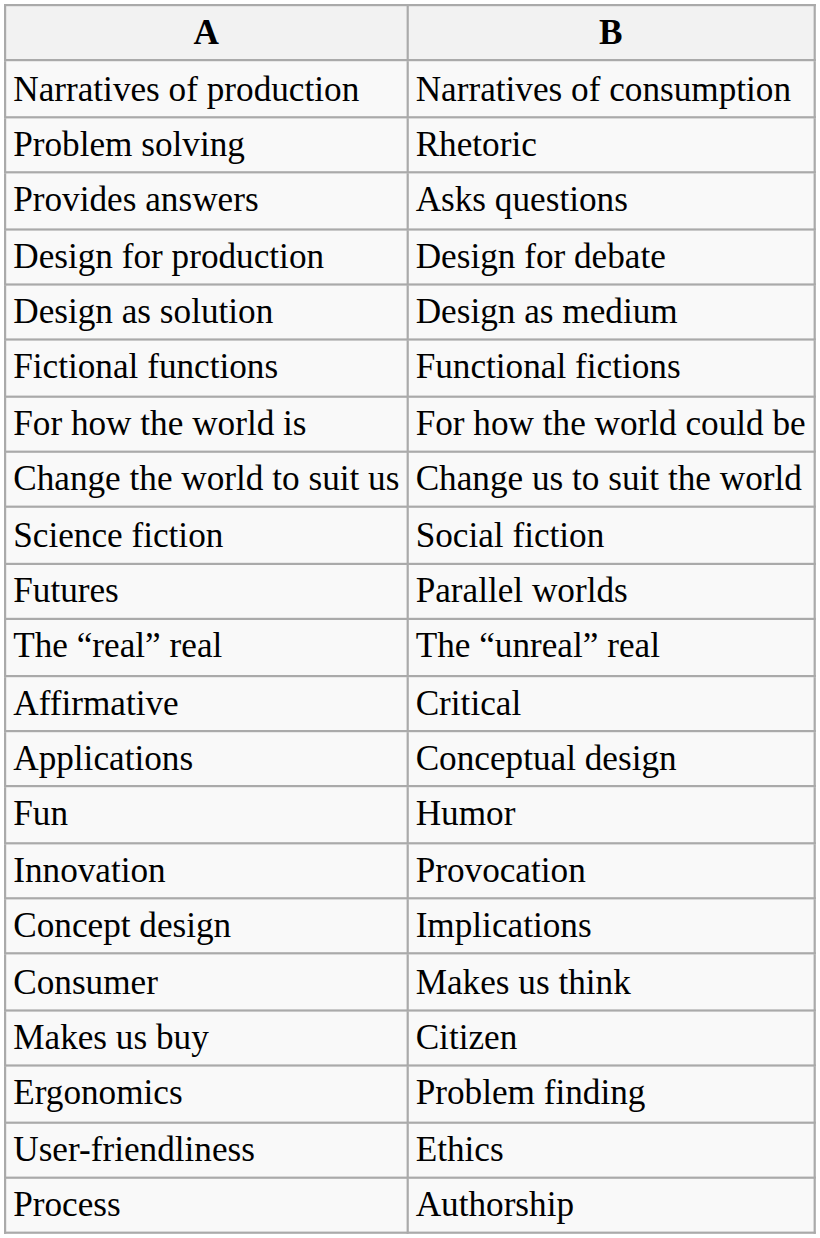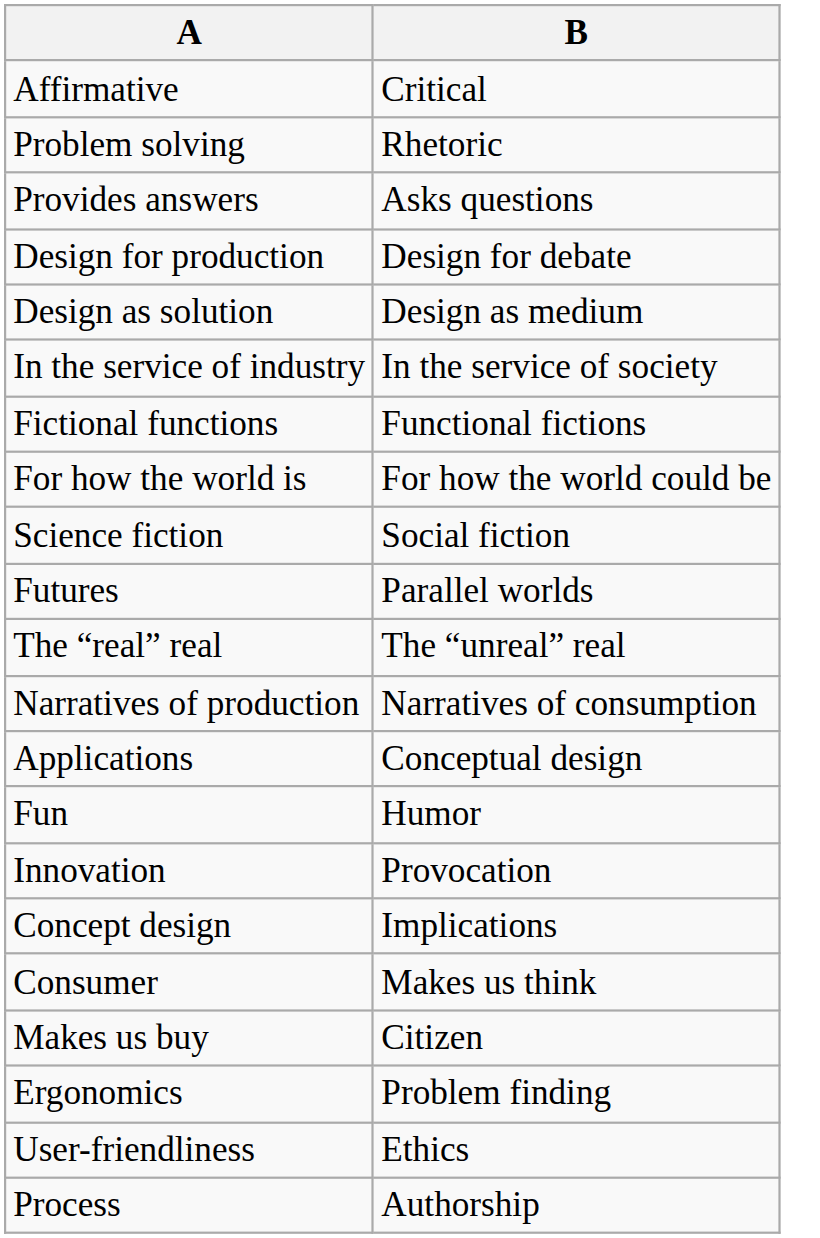rows swapped: Affirmative <-> Narratives of production
+ row: In the service of industry | In the service of society
- row: Change the world to suit us | Change us to suit the world
